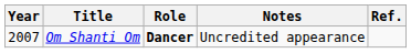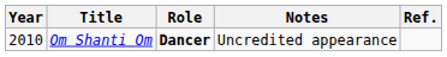Om Shanti Om | Year: 2007 -> 2010
